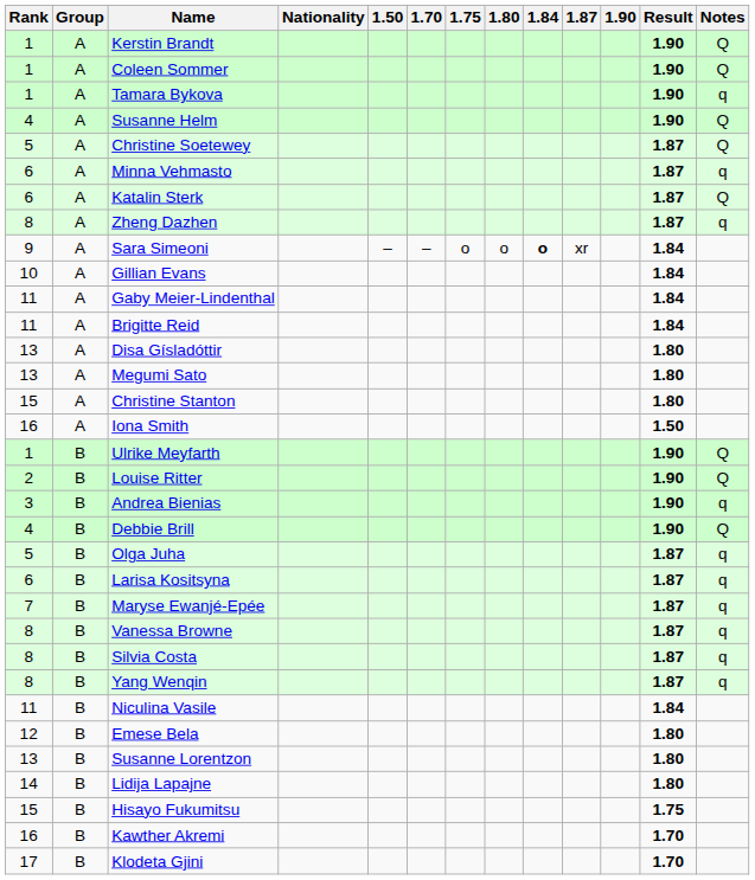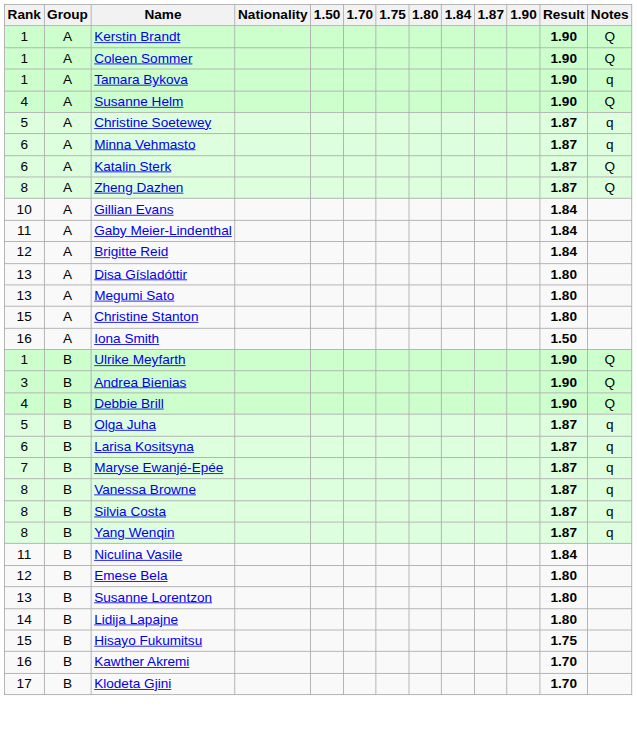Christine Soetewey | Notes: Q -> q
Zheng Dazhen | Notes: q -> Q
- row: 9 | A | Sara Simeoni | – | – | o | o | o | xr | 1.84
Brigitte Reid | Rank: 11 -> 12
- row: 2 | B | Louise Ritter | 1.90 | Q
Andrea Bienias | Notes: q -> Q
